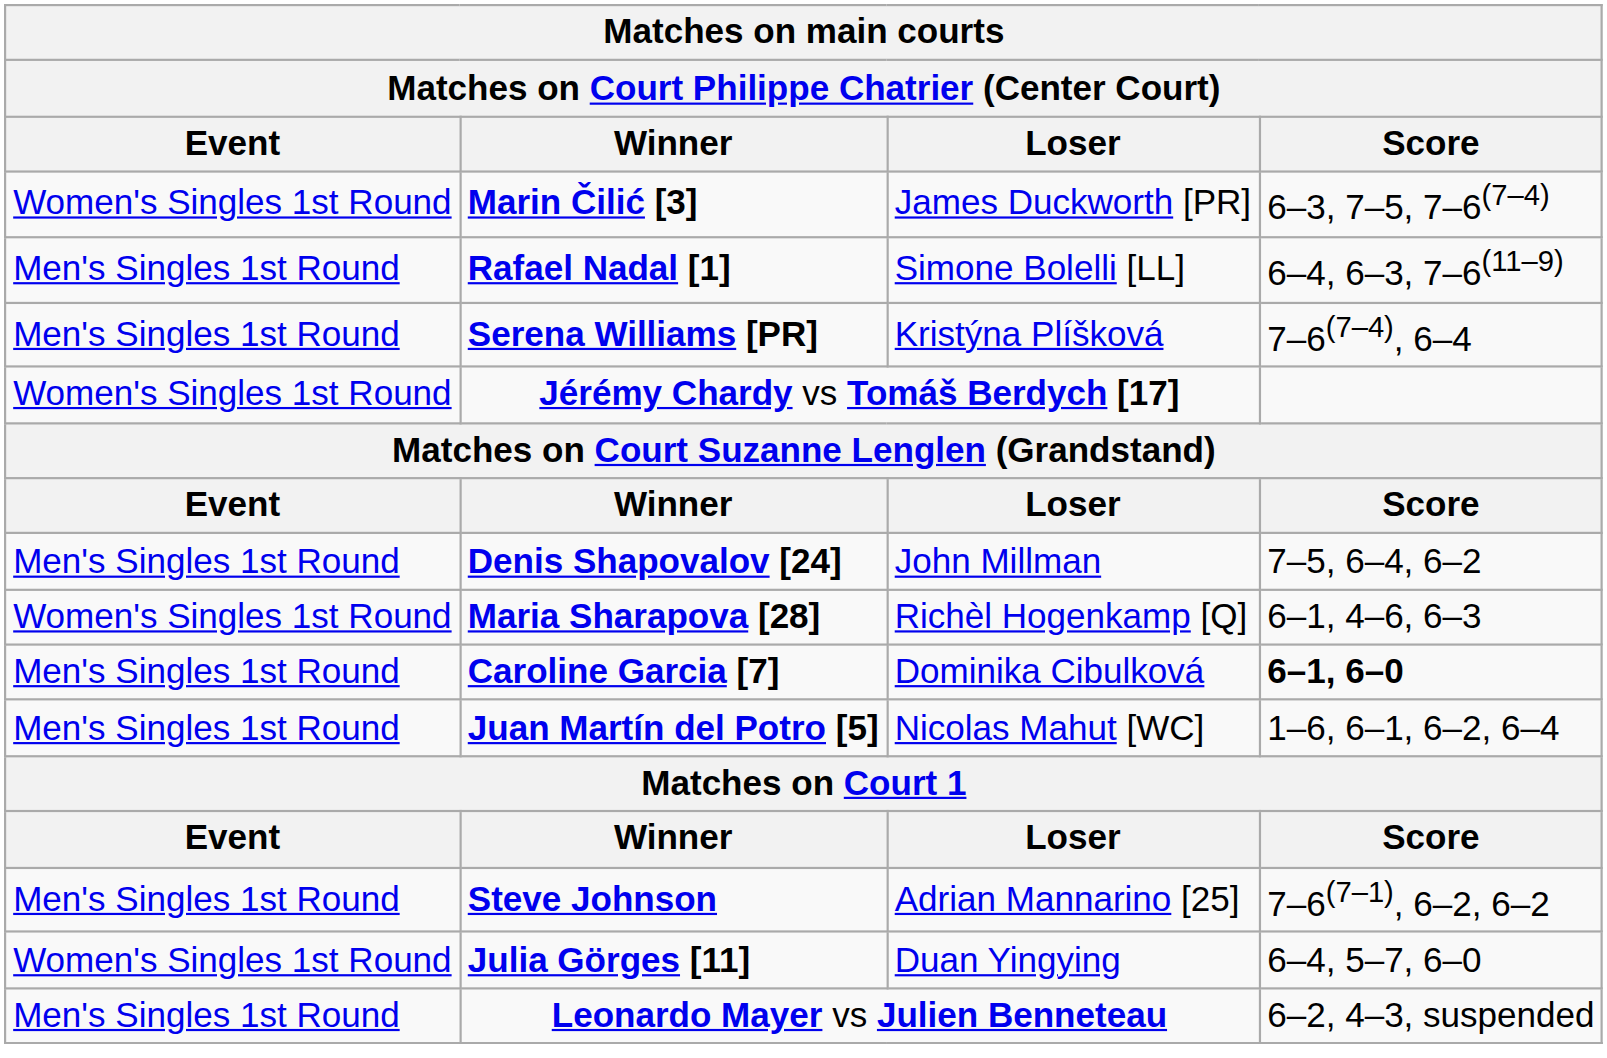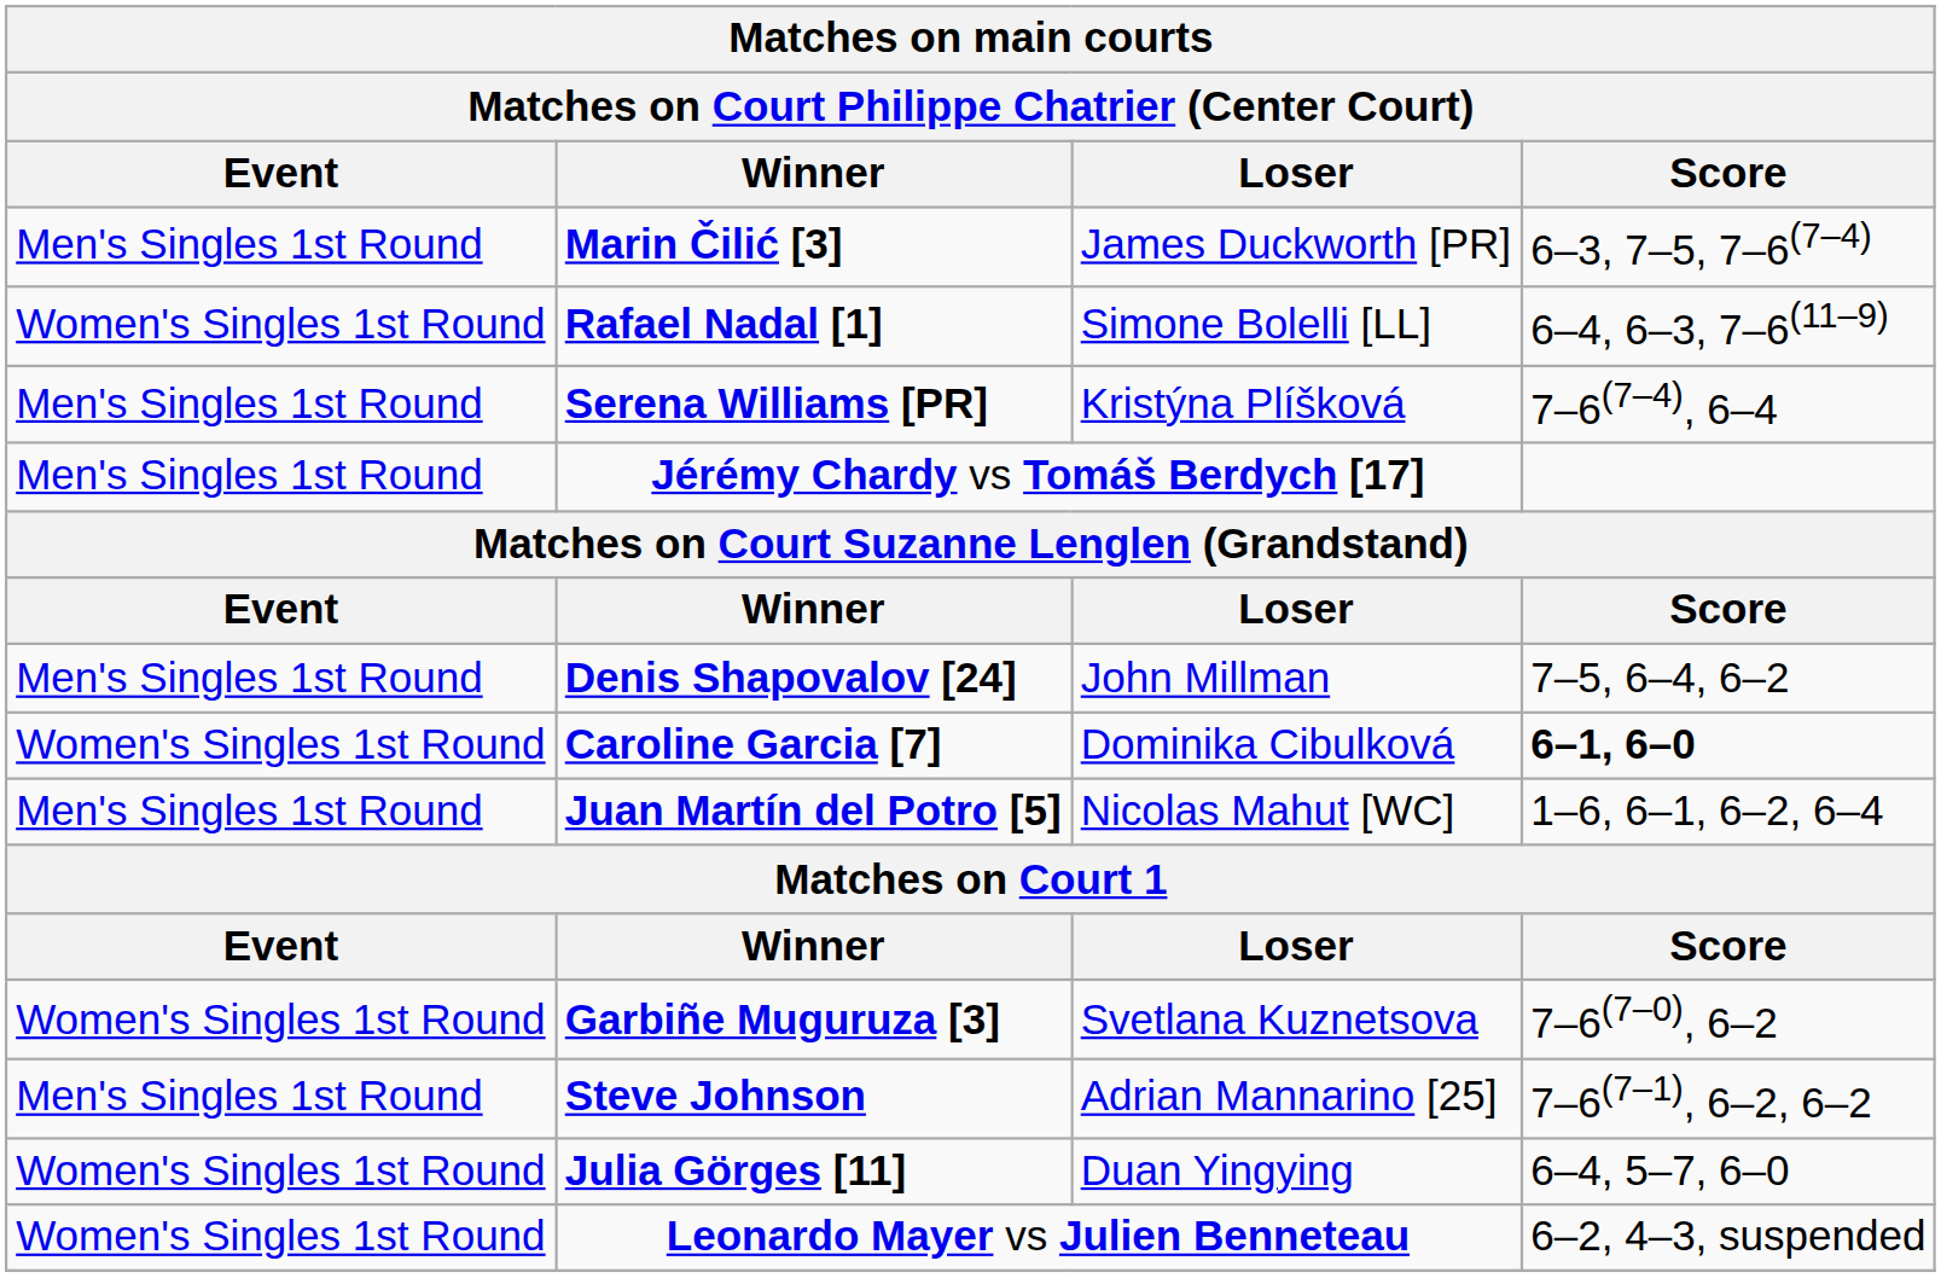Marin Čilić [3] | Event: Women's Singles 1st Round -> Men's Singles 1st Round
Rafael Nadal [1] | Event: Men's Singles 1st Round -> Women's Singles 1st Round
Jérémy Chardy vs Tomáš Berdych [17] | Event: Women's Singles 1st Round -> Men's Singles 1st Round
- row: Women's Singles 1st Round | Maria Sharapova [28] | Richèl Hogenkamp [Q] | 6–1, 4–6, 6–3
Caroline Garcia [7] | Event: Men's Singles 1st Round -> Women's Singles 1st Round
+ row: Women's Singles 1st Round | Garbiñe Muguruza [3] | Svetlana Kuznetsova | 7–6(7–0), 6–2
Leonardo Mayer vs Julien Benneteau | Event: Men's Singles 1st Round -> Women's Singles 1st Round
